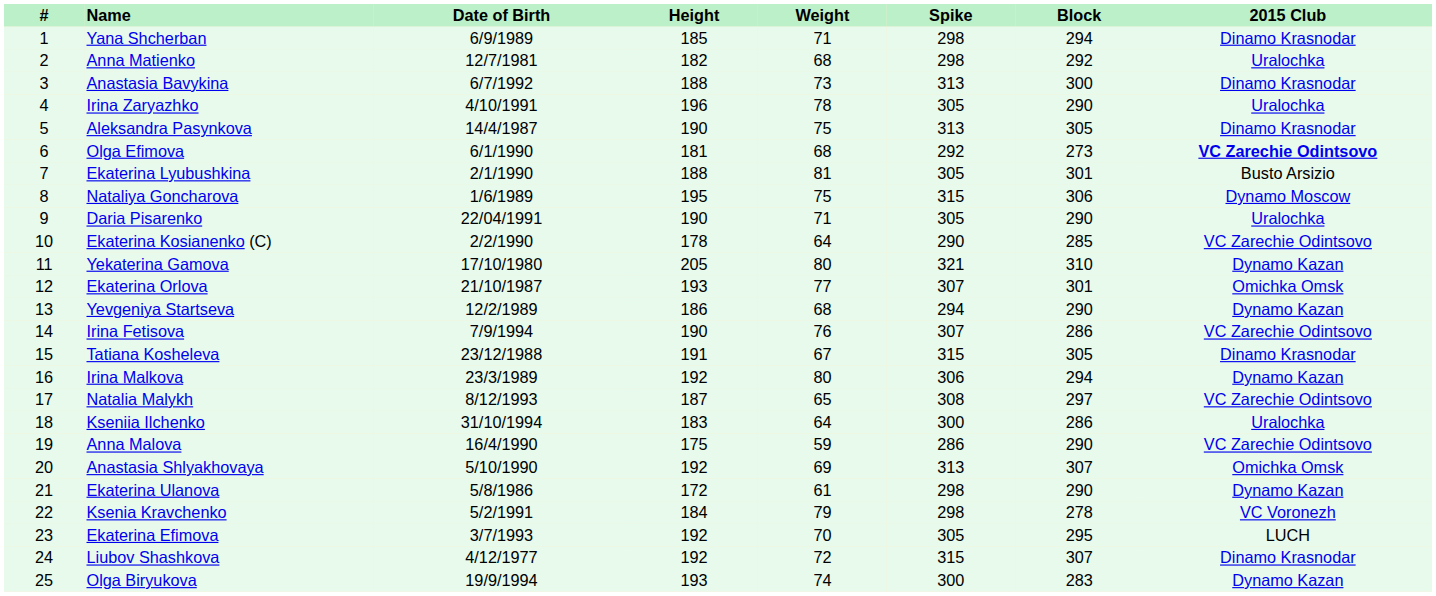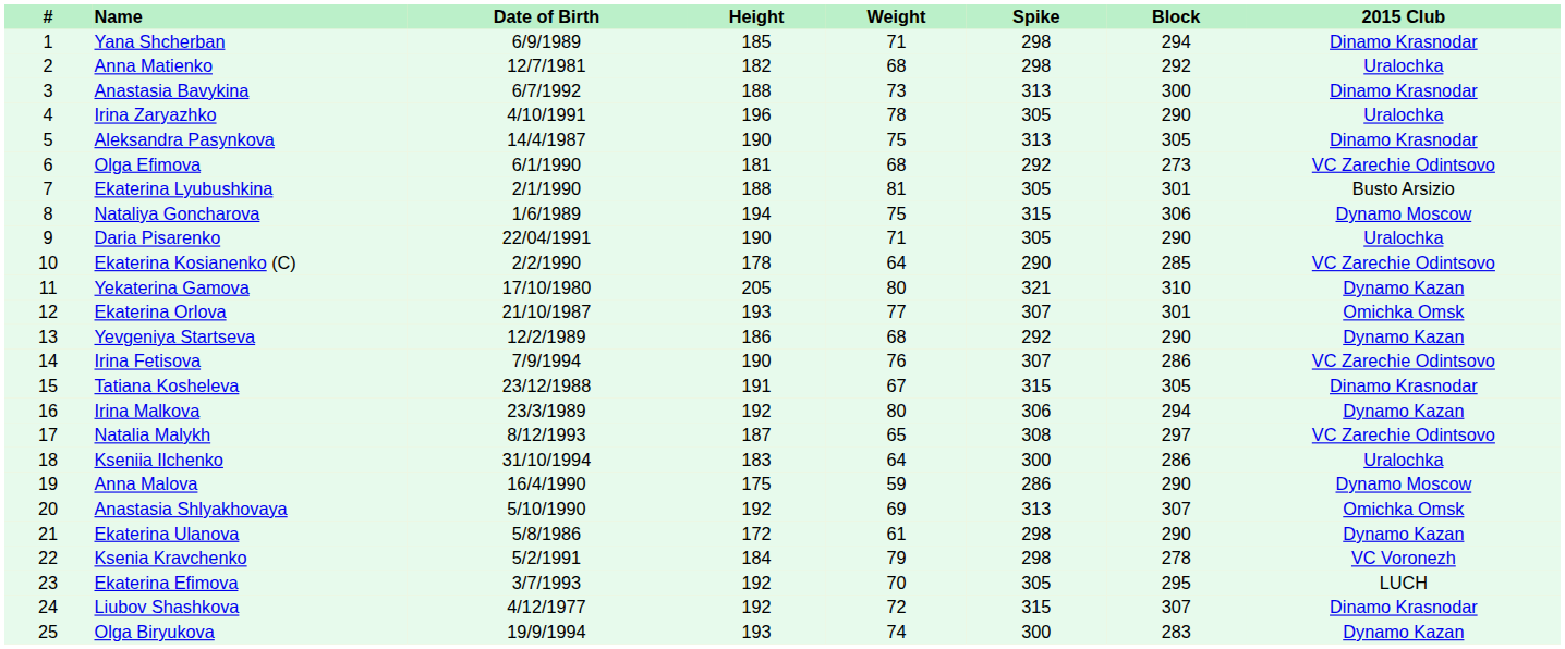Olga Efimova | 2015 Club: bold -> normal
Nataliya Goncharova | Height: 195 -> 194
Yevgeniya Startseva | Spike: 294 -> 292
Anna Malova | 2015 Club: VC Zarechie Odintsovo -> Dynamo Moscow
